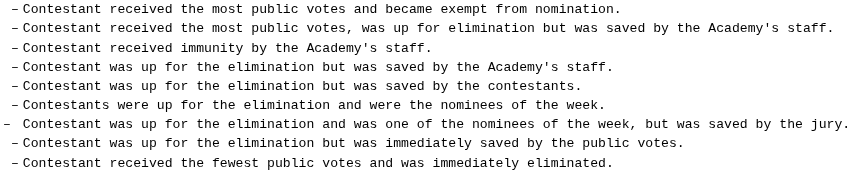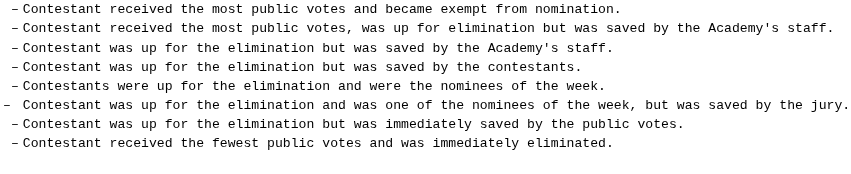- row: – | Contestant received immunity by the Academy's staff.
